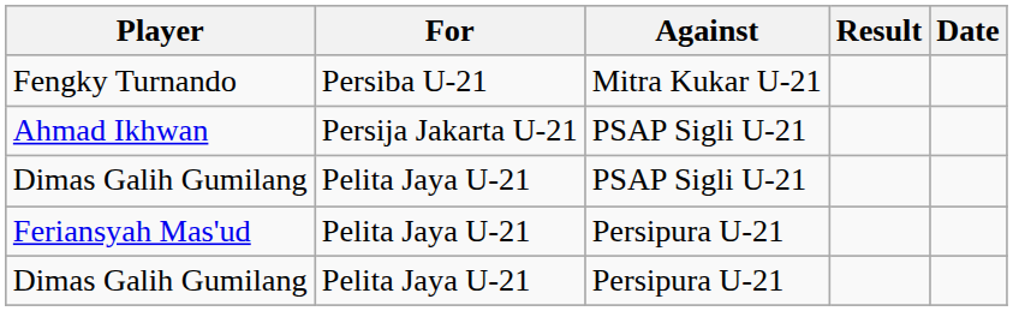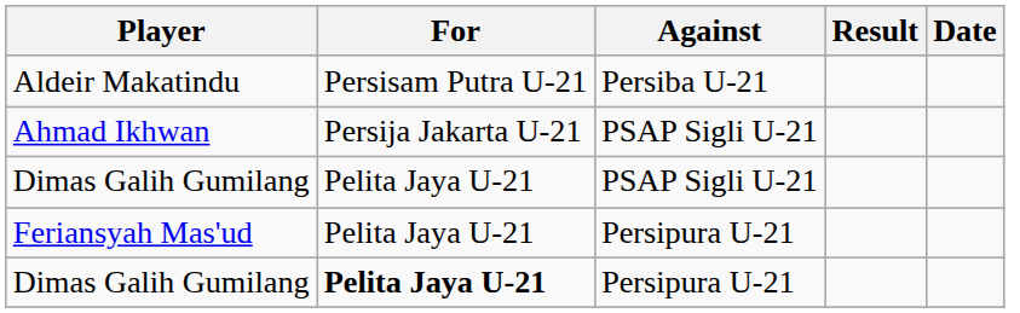- row: Fengky Turnando | Persiba U-21 | Mitra Kukar U-21
+ row: Aldeir Makatindu | Persisam Putra U-21 | Persiba U-21
Dimas Galih Gumilang / Persipura U-21 | For: normal -> bold
